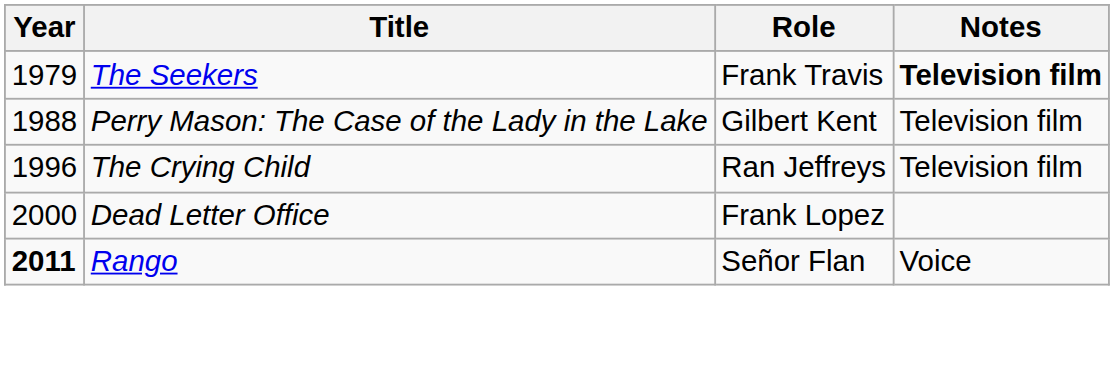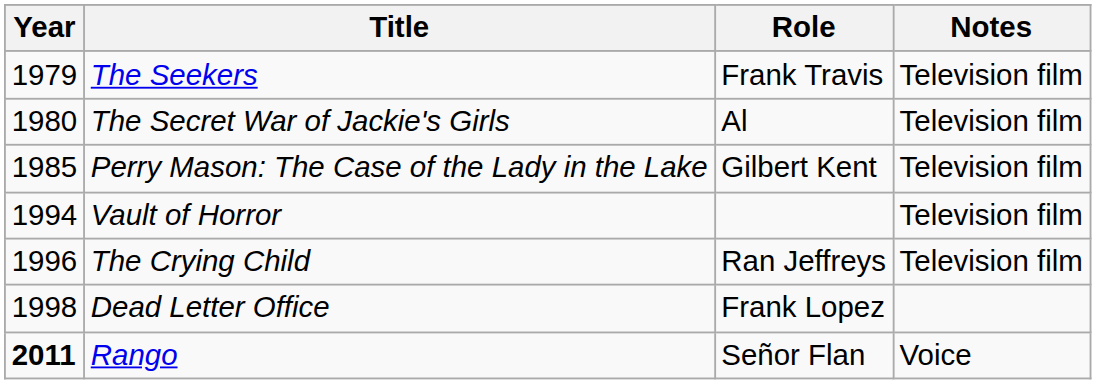The Seekers | Notes: bold -> normal
+ row: 1980 | The Secret War of Jackie's Girls | Al | Television film
Perry Mason: The Case of the Lady in the Lake | Year: 1988 -> 1985
+ row: 1994 | Vault of Horror | Television film
Dead Letter Office | Year: 2000 -> 1998
